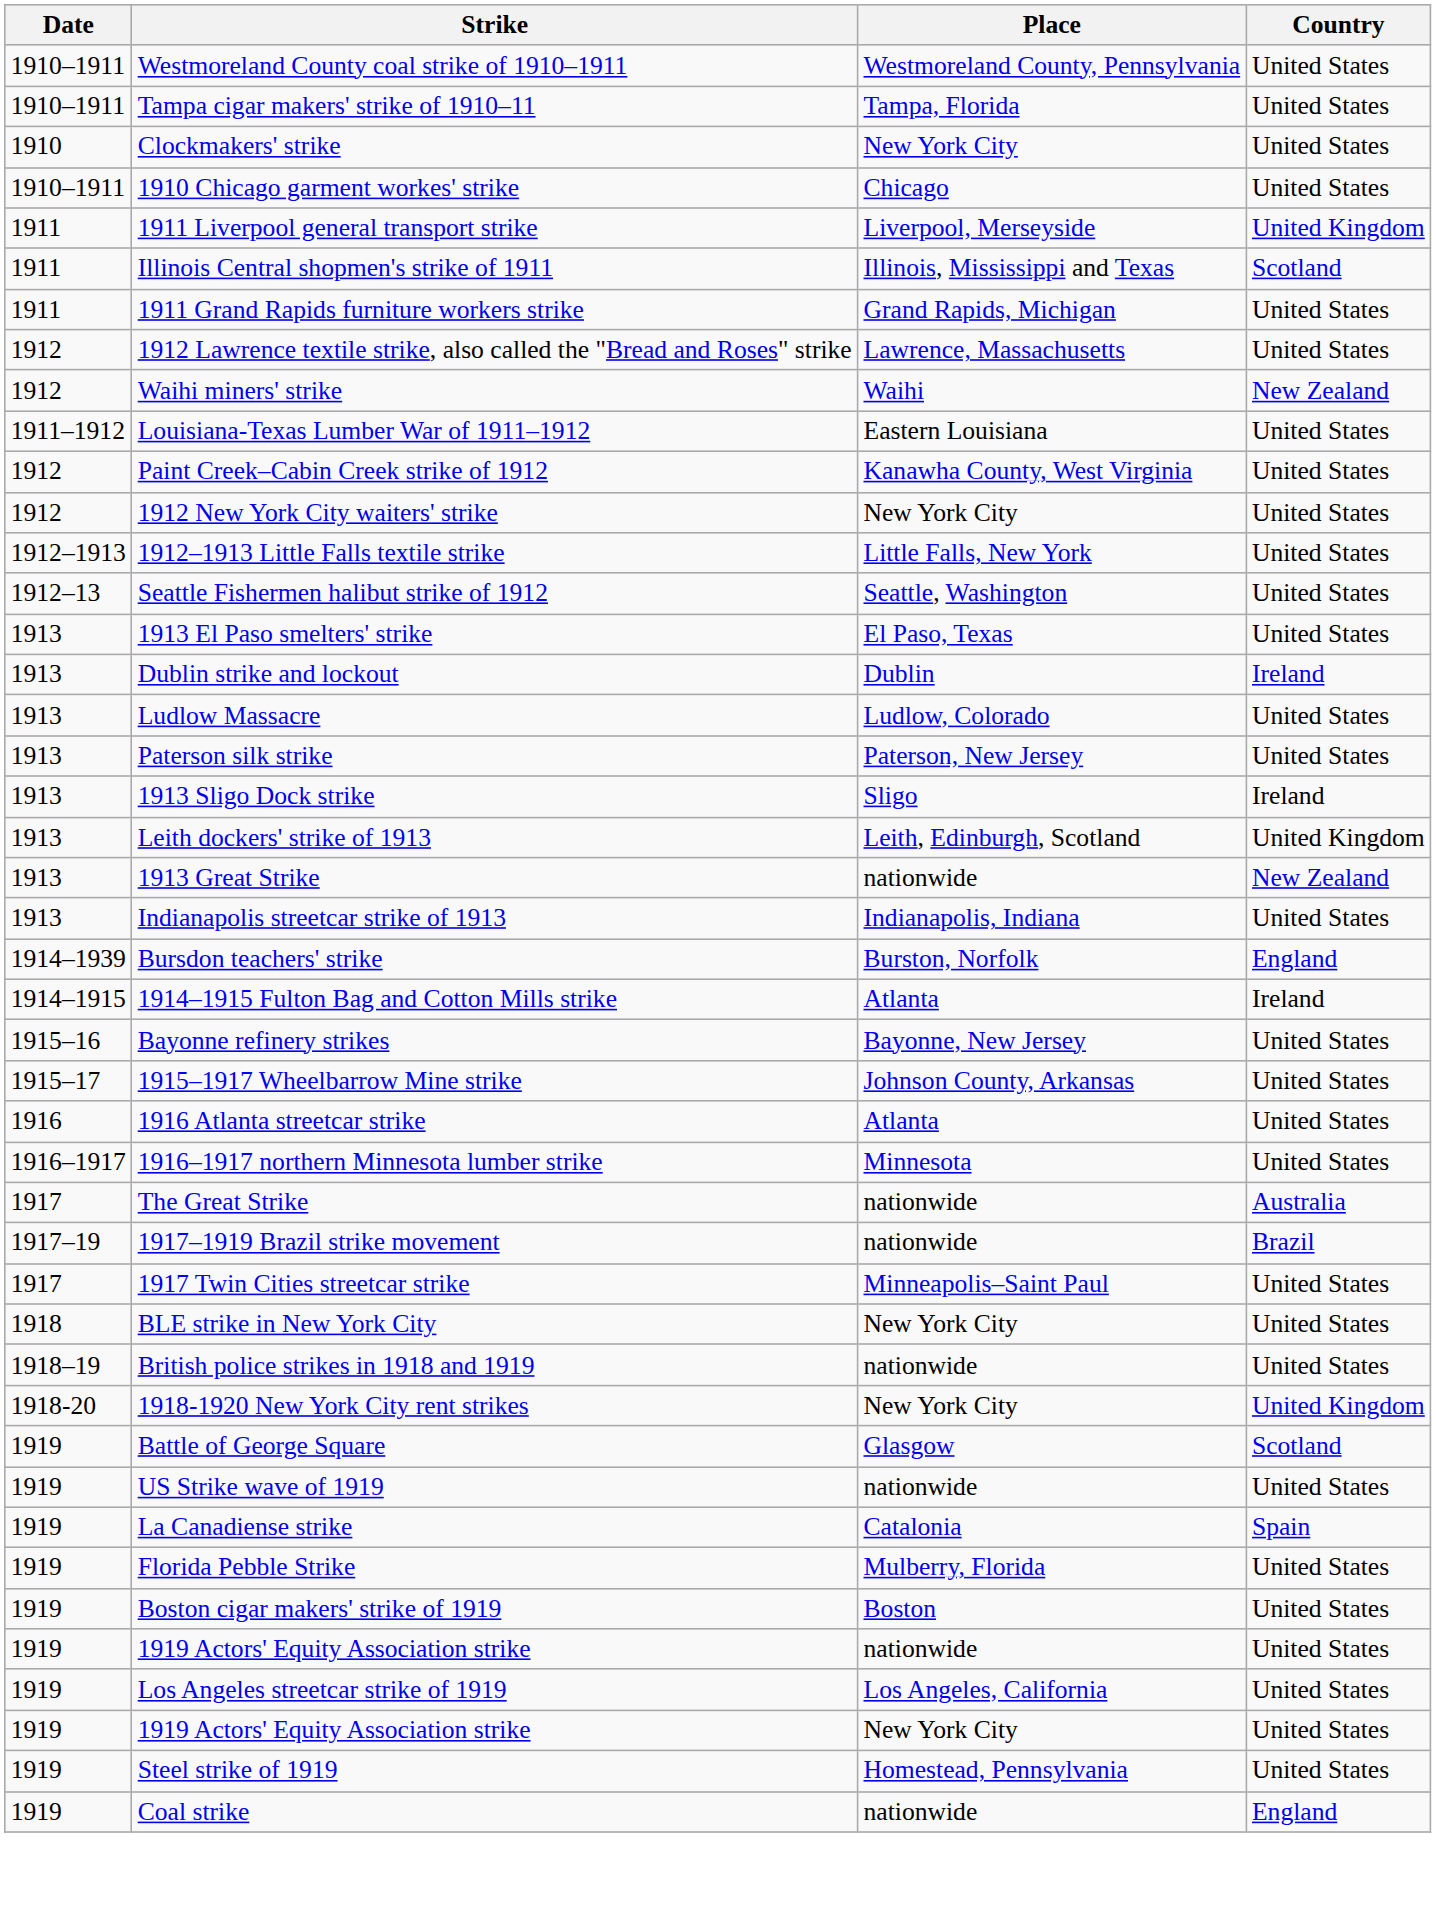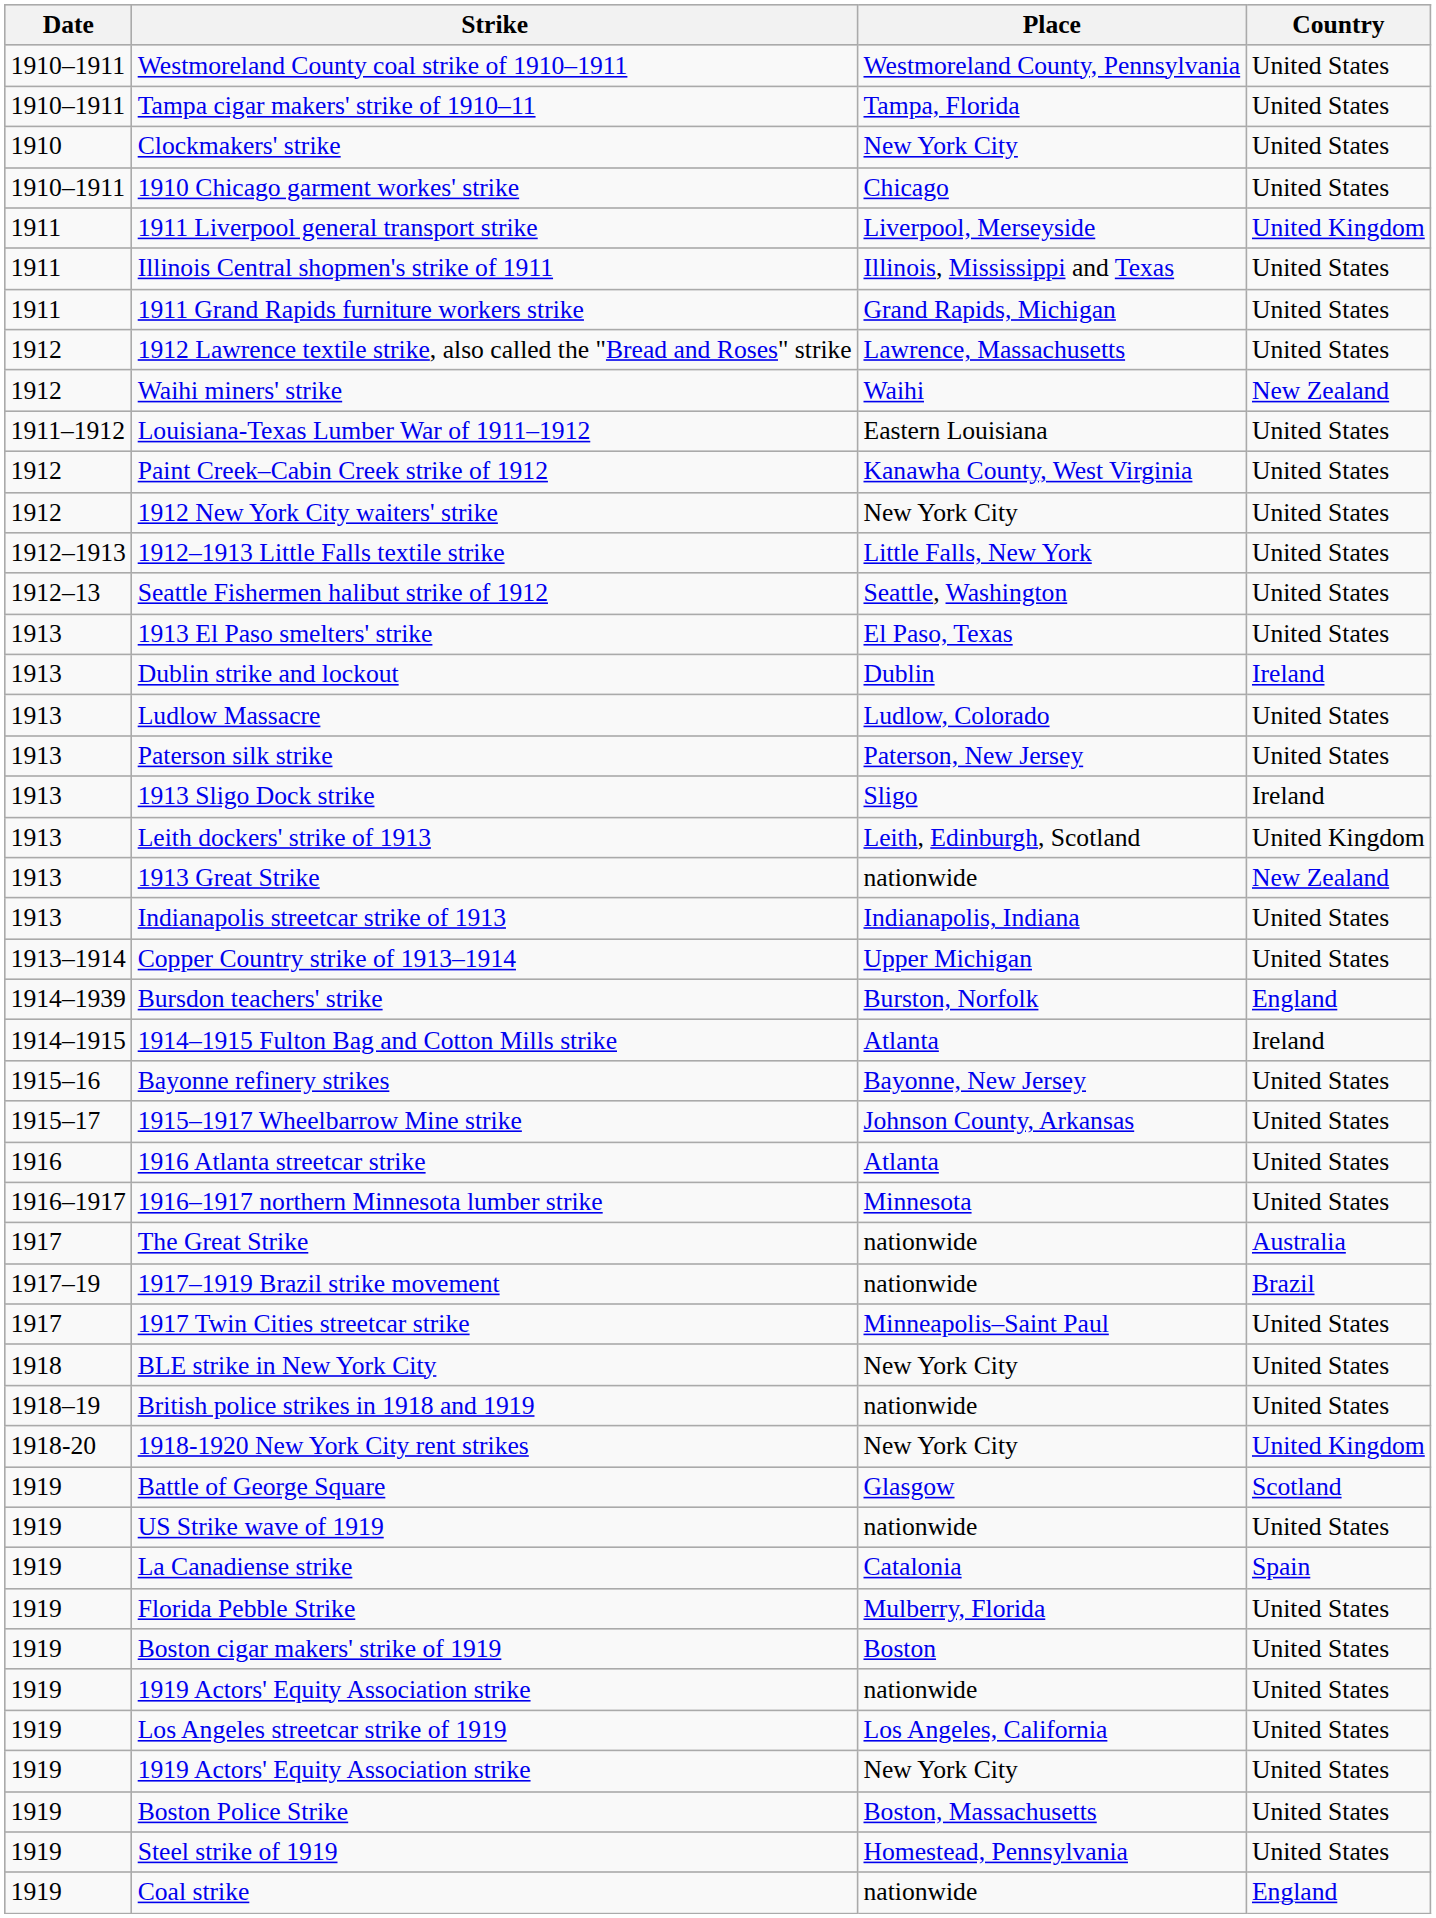Illinois Central shopmen's strike of 1911 | Country: Scotland -> United States
+ row: 1913–1914 | Copper Country strike of 1913–1914 | Upper Michigan | United States
+ row: 1919 | Boston Police Strike | Boston, Massachusetts | United States
